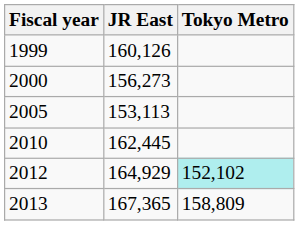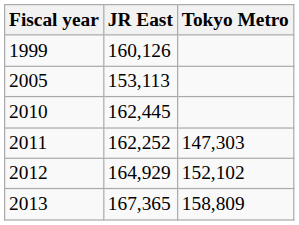- row: 2000 | 156,273
+ row: 2011 | 162,252 | 147,303
2012 | Tokyo Metro: paleturquoise background -> no background
